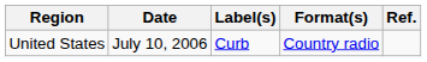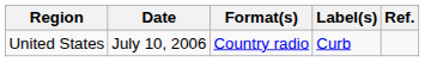columns swapped: Format(s) <-> Label(s)
